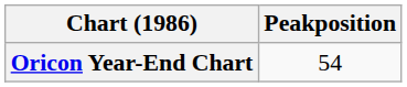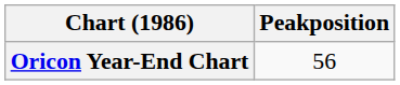Oricon Year-End Chart | Peakposition: 54 -> 56
